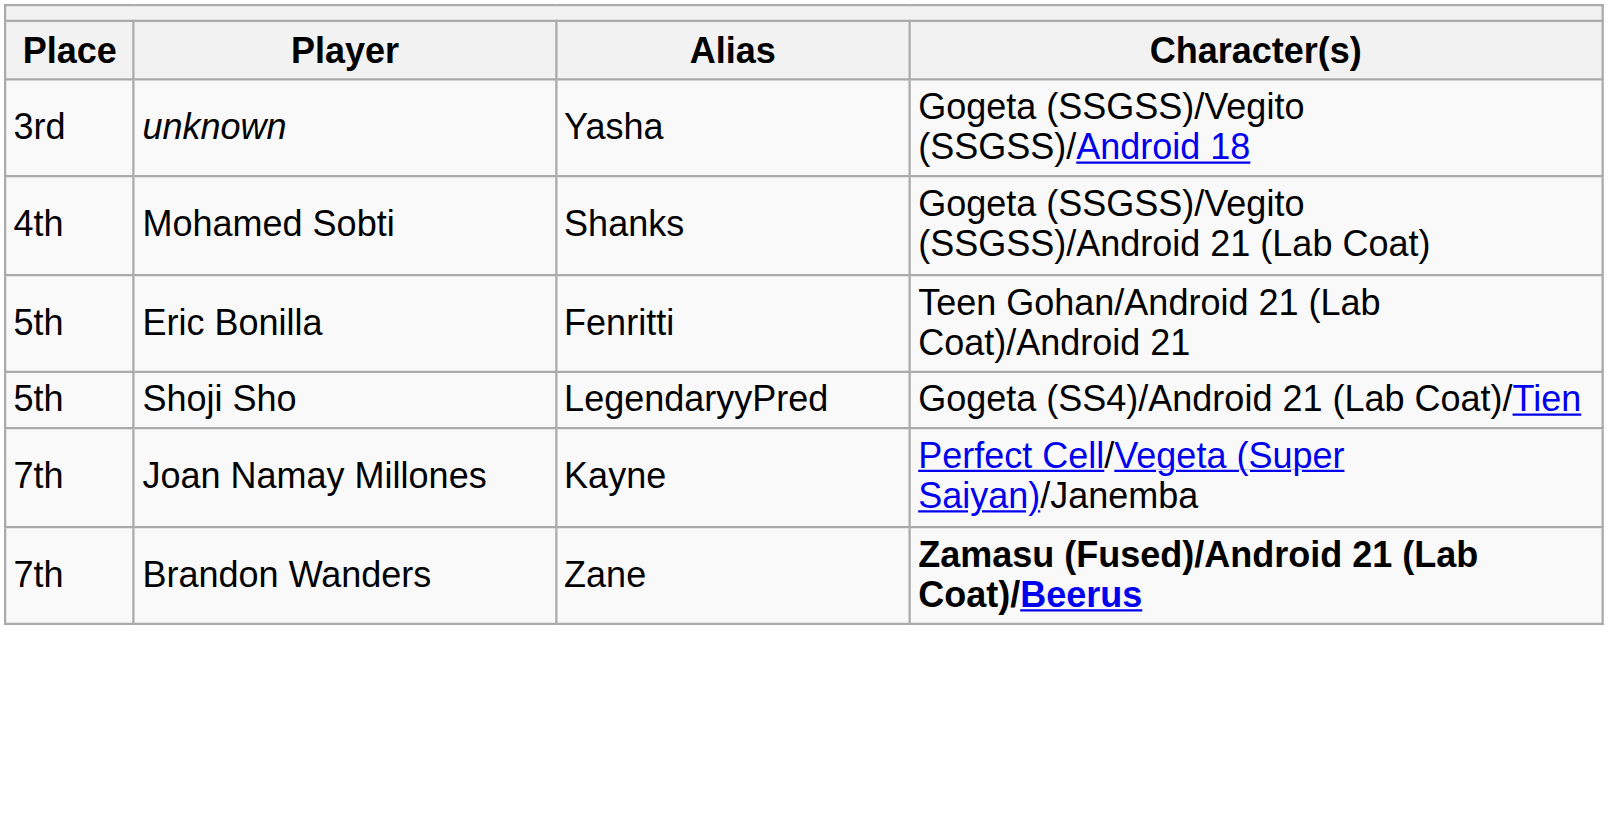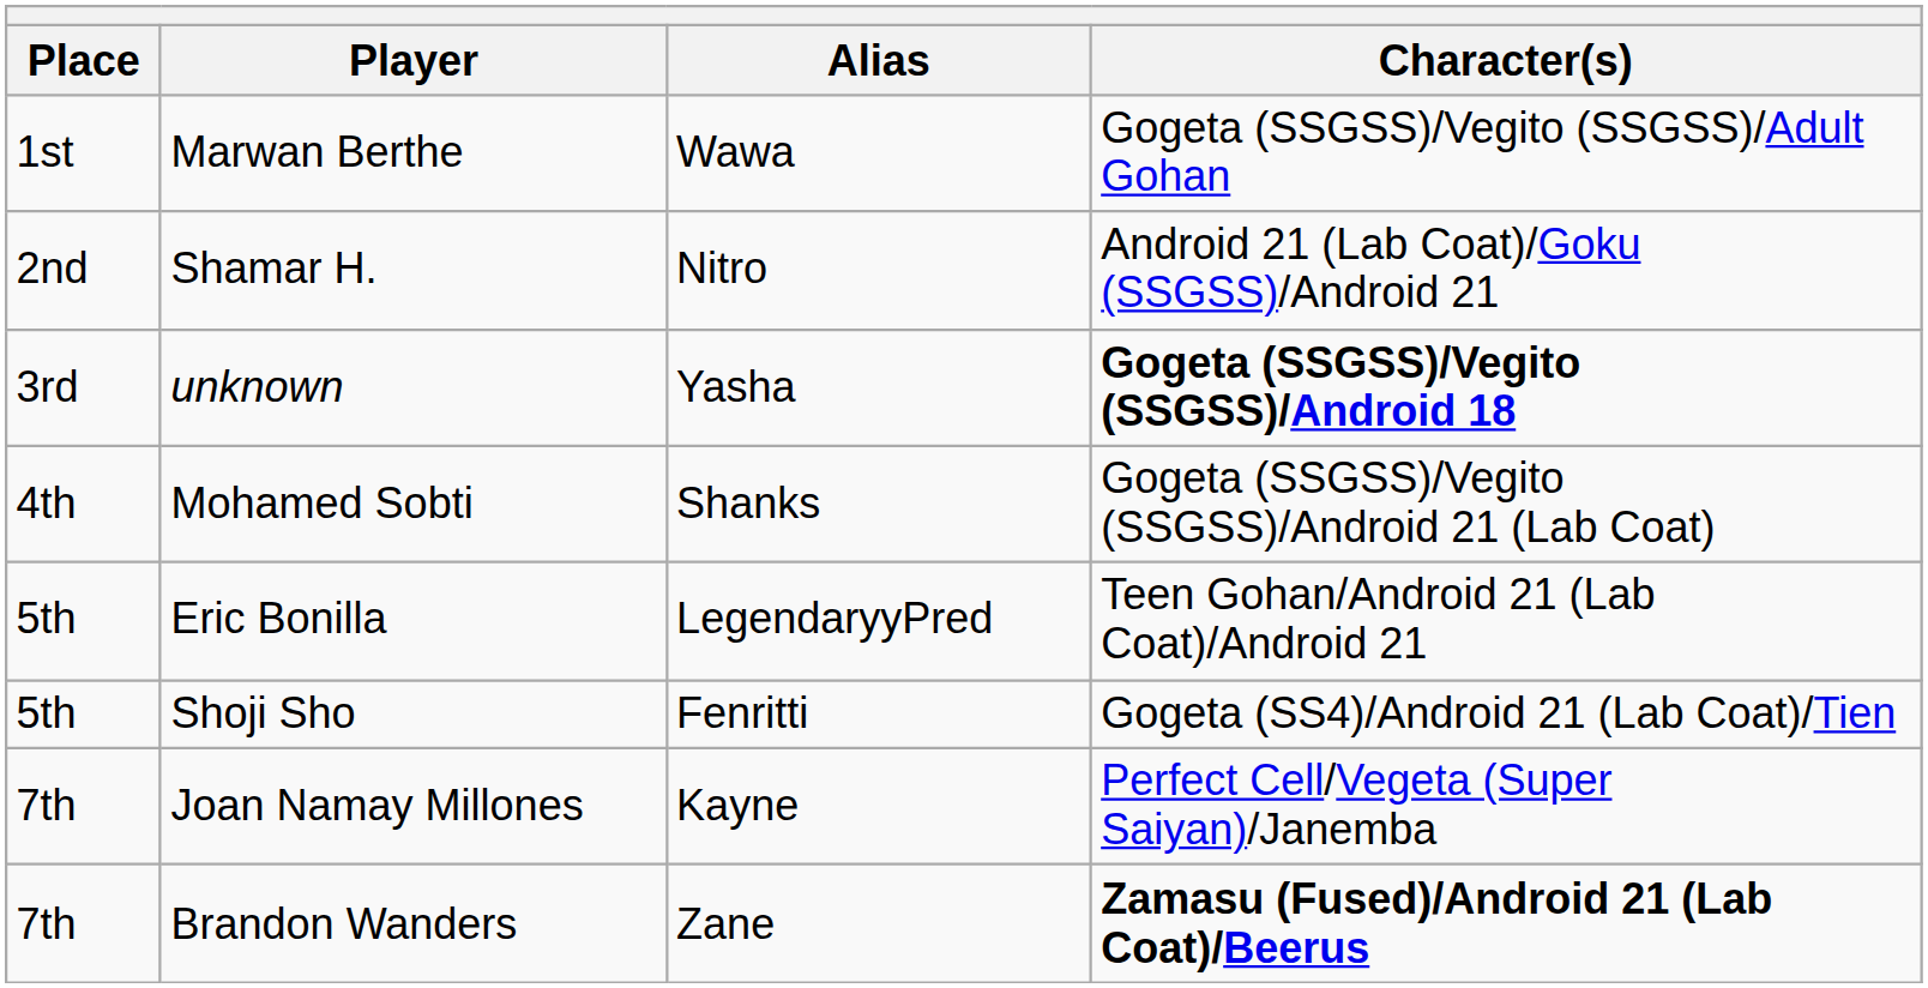+ row: 1st | Marwan Berthe | Wawa | Gogeta (SSGSS)/Vegito (SSGSS)/Adult Gohan
+ row: 2nd | Shamar H. | Nitro | Android 21 (Lab Coat)/Goku (SSGSS)/Android 21
unknown | Character(s): normal -> bold
Eric Bonilla | Alias: Fenritti -> LegendaryyPred
Shoji Sho | Alias: LegendaryyPred -> Fenritti
